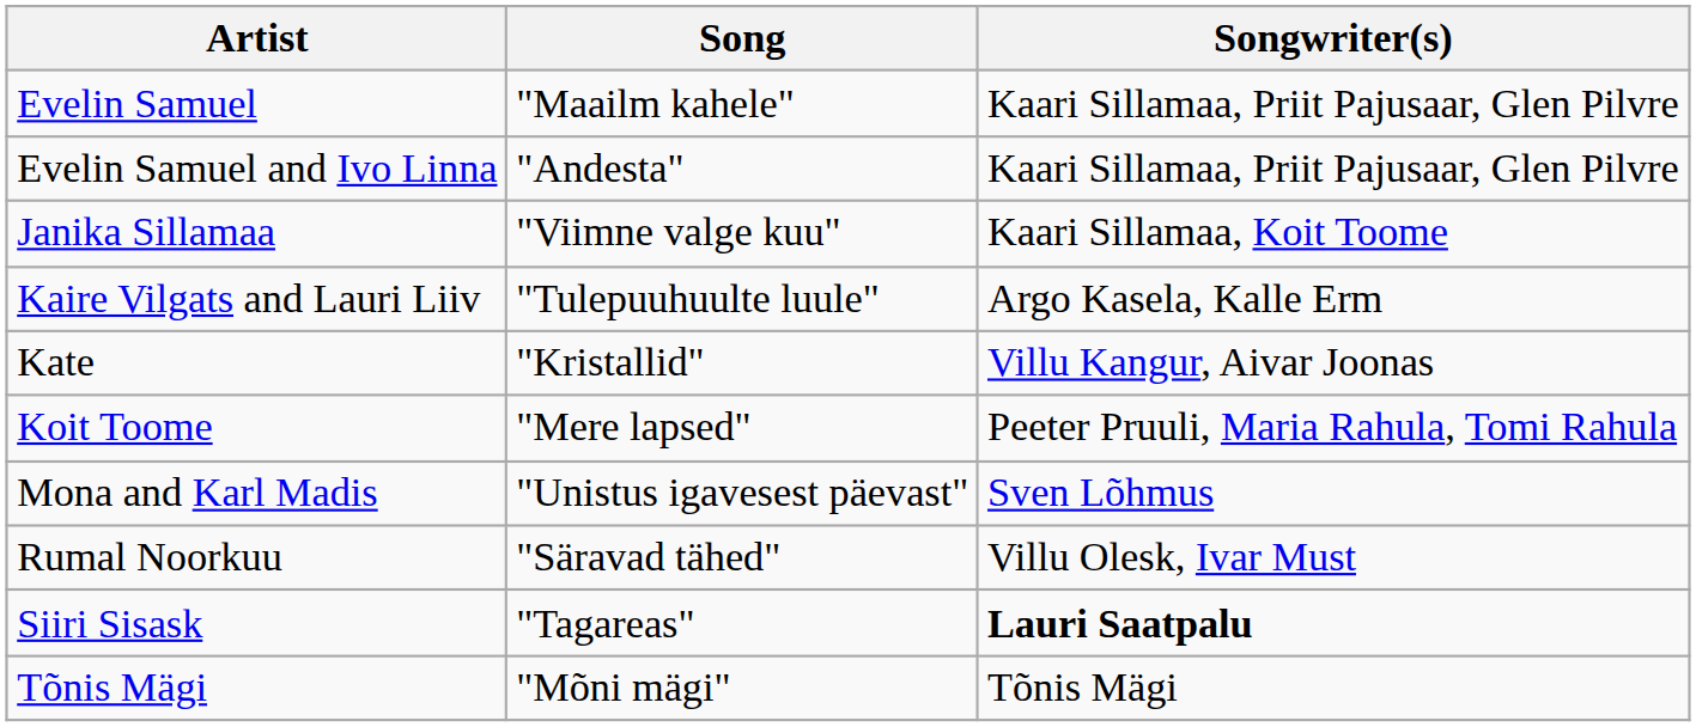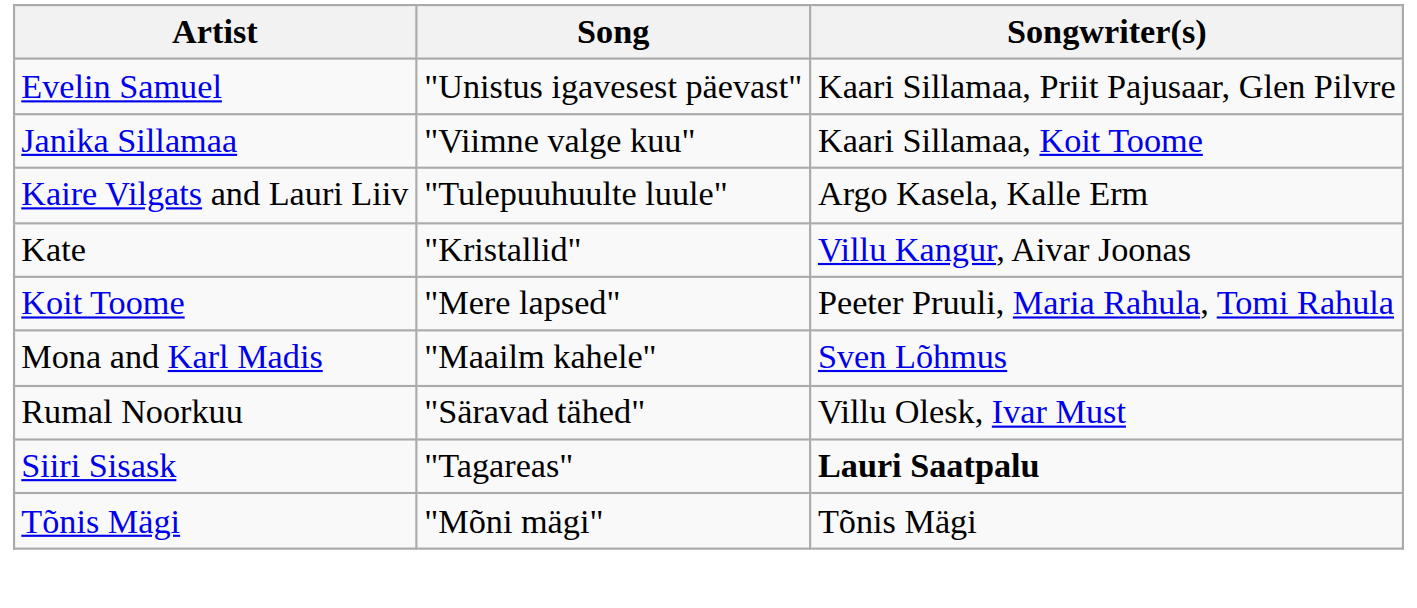Evelin Samuel | Song: "Maailm kahele" -> "Unistus igavesest päevast"
- row: Evelin Samuel and Ivo Linna | "Andesta" | Kaari Sillamaa, Priit Pajusaar, Glen Pilvre
Mona and Karl Madis | Song: "Unistus igavesest päevast" -> "Maailm kahele"
